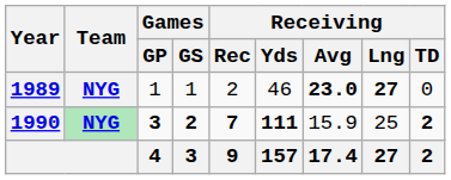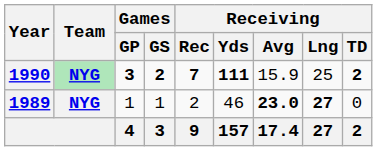rows swapped: 1989 <-> 1990
